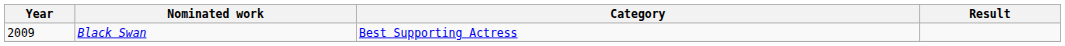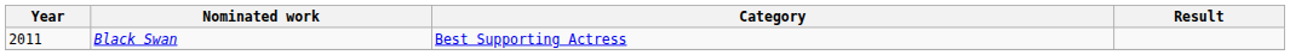Black Swan | Year: 2009 -> 2011
